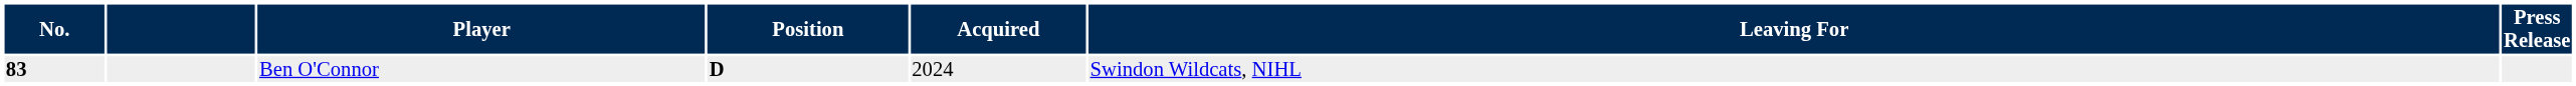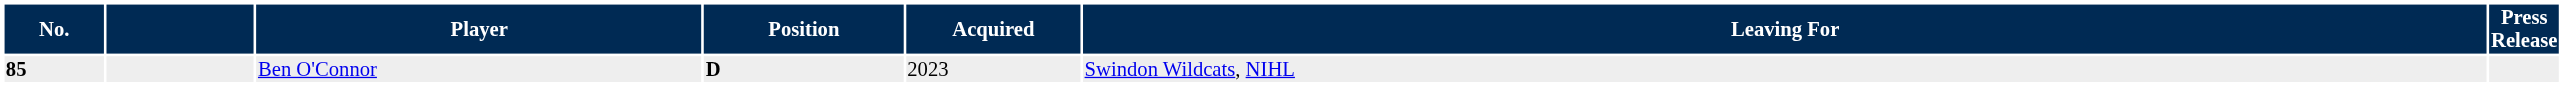Ben O'Connor | No.: 83 -> 85
Ben O'Connor | Acquired: 2024 -> 2023
